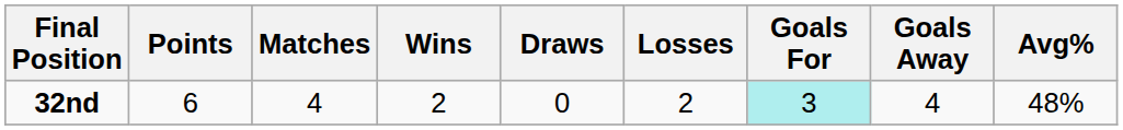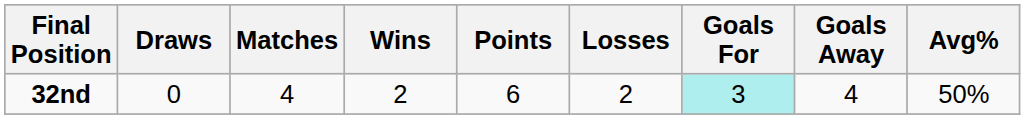columns swapped: Points <-> Draws
32nd | Avg%: 48% -> 50%
